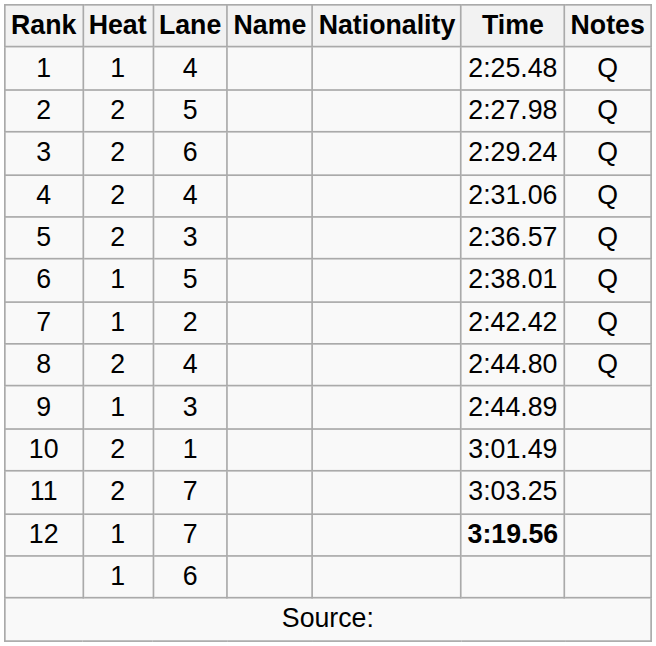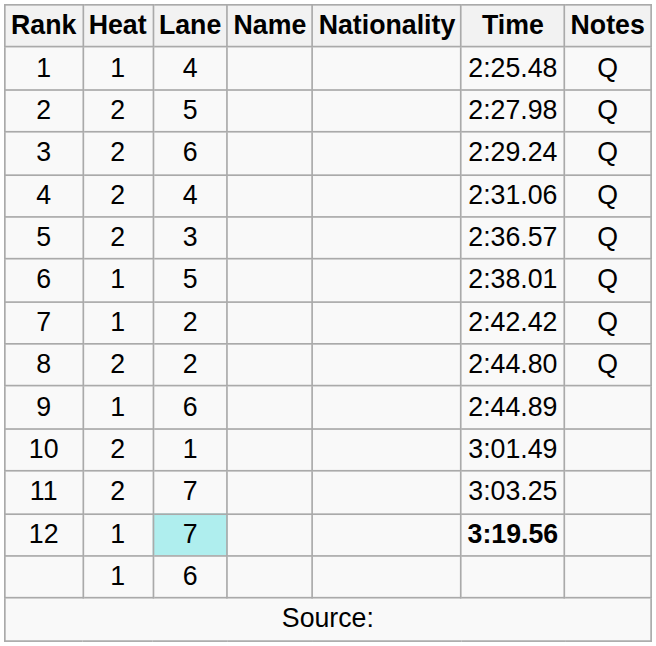8 | Lane: 4 -> 2
9 | Lane: 3 -> 6
12 | Lane: no background -> paleturquoise background
